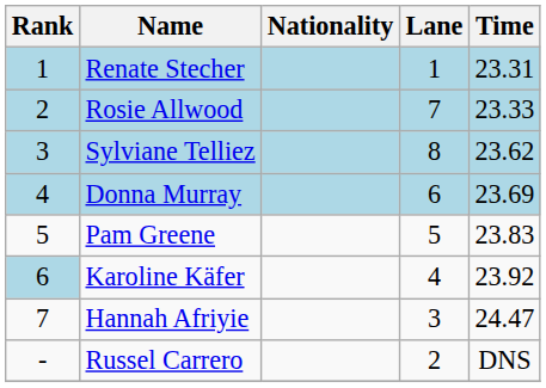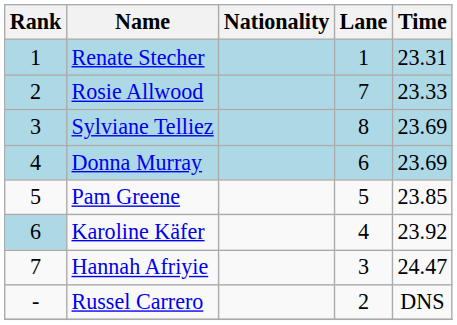Sylviane Telliez | Time: 23.62 -> 23.69
Pam Greene | Time: 23.83 -> 23.85
